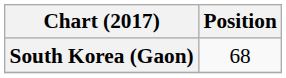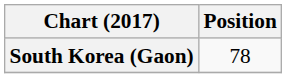South Korea (Gaon) | Position: 68 -> 78
